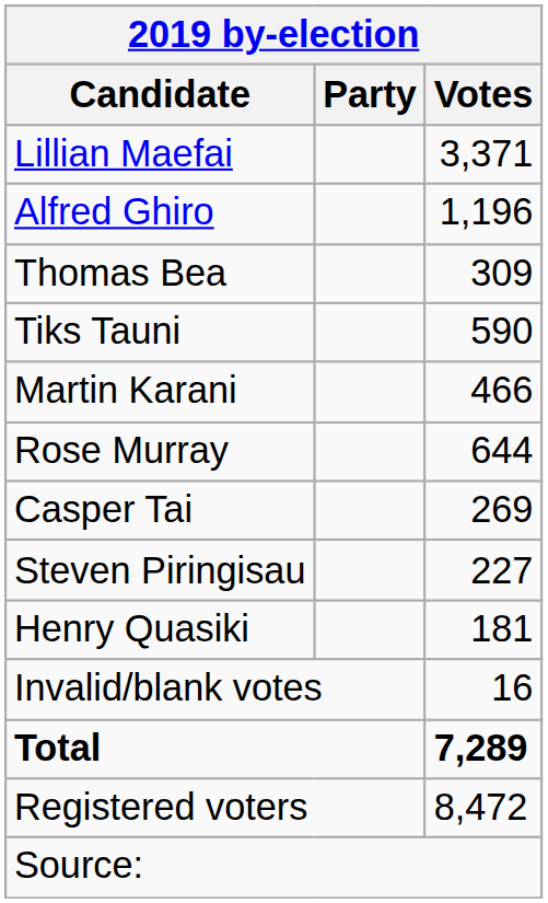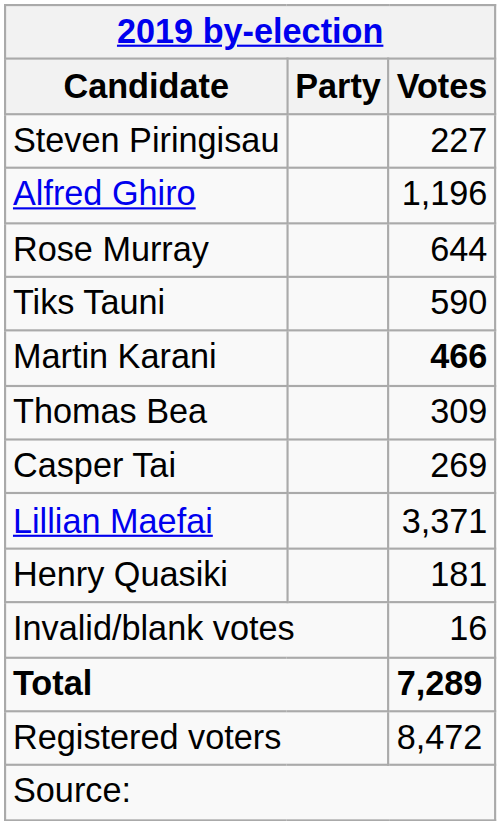rows swapped: Lillian Maefai <-> Steven Piringisau
rows swapped: Rose Murray <-> Thomas Bea
Martin Karani | Votes: normal -> bold
